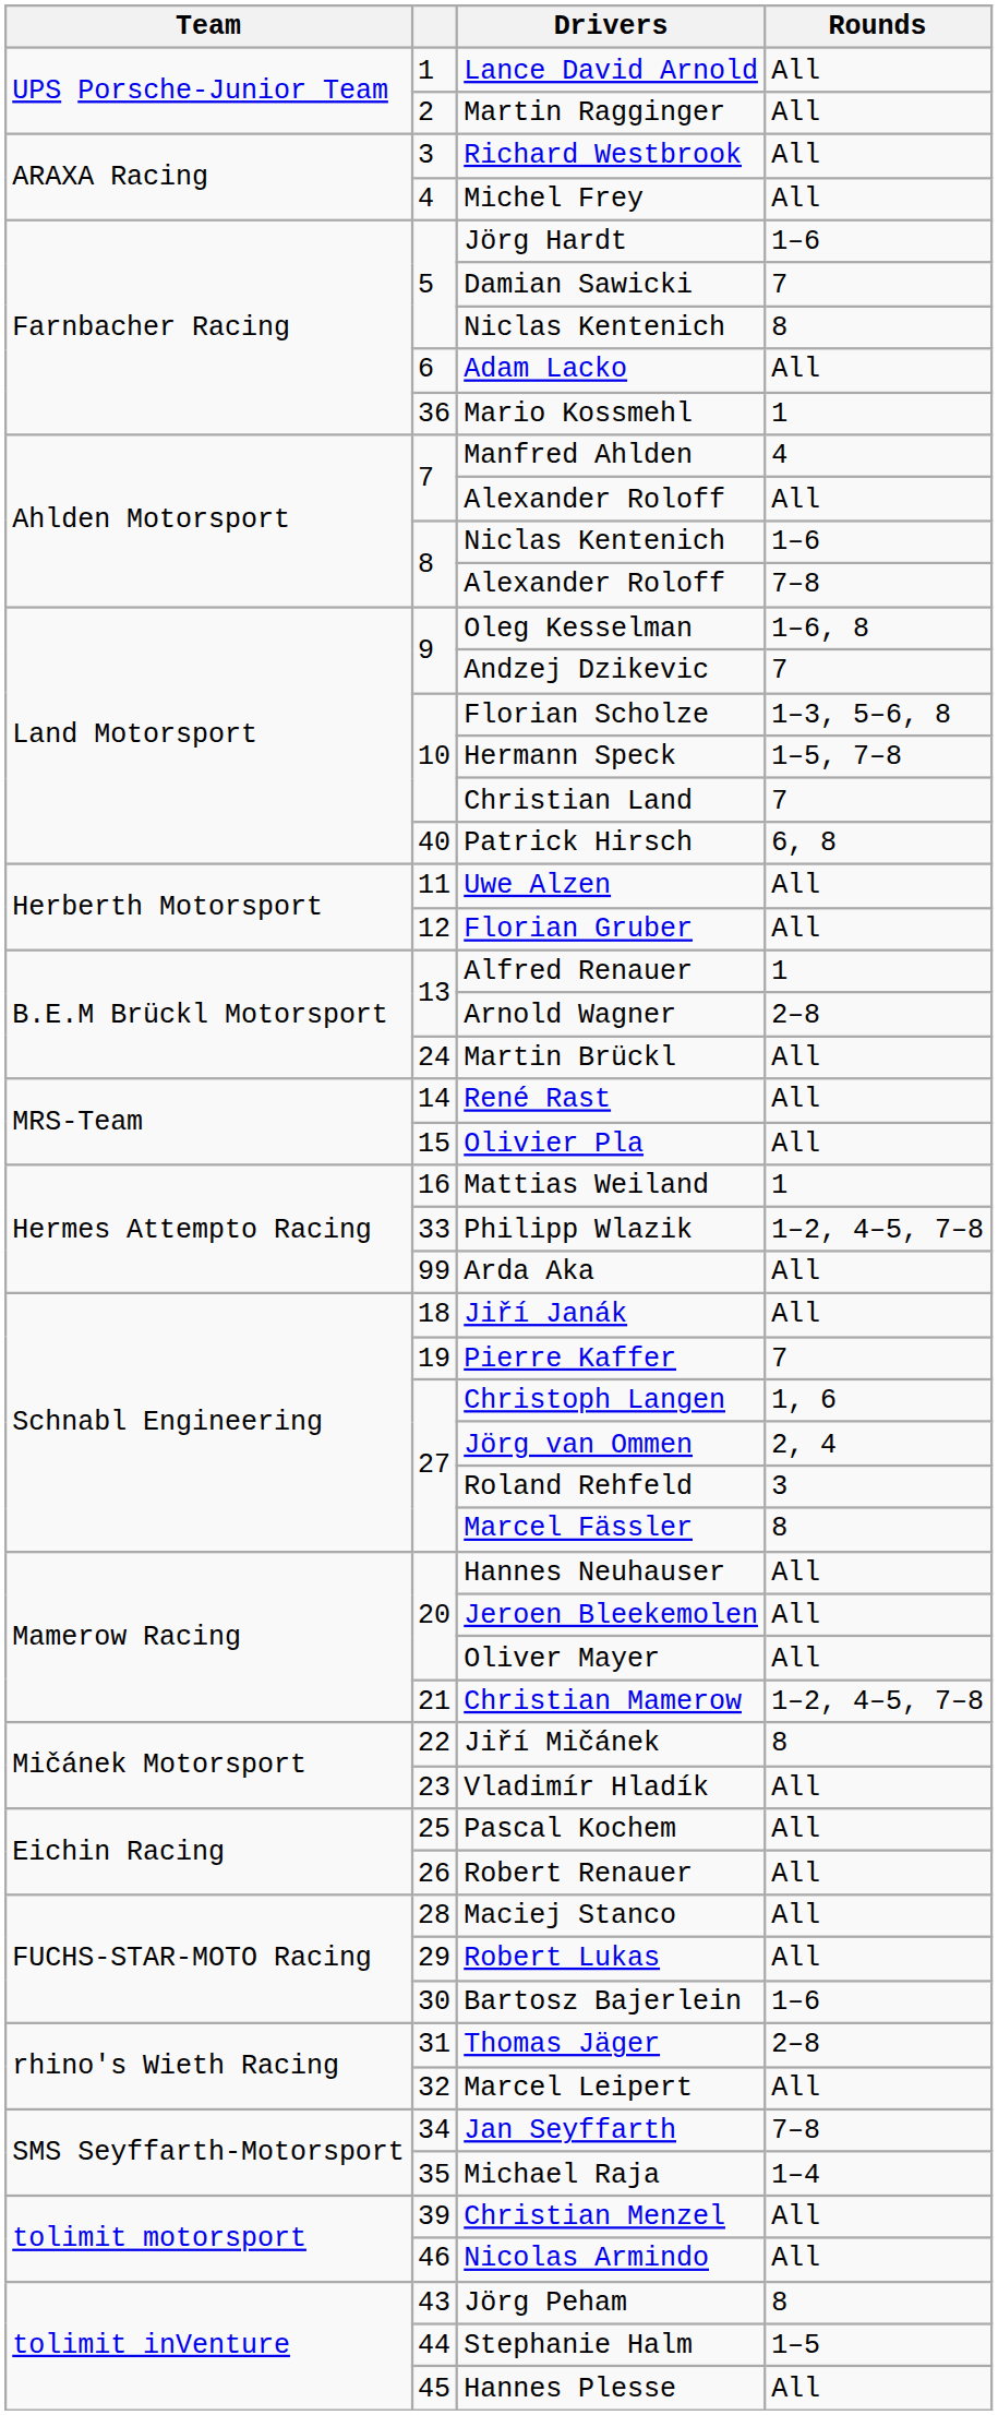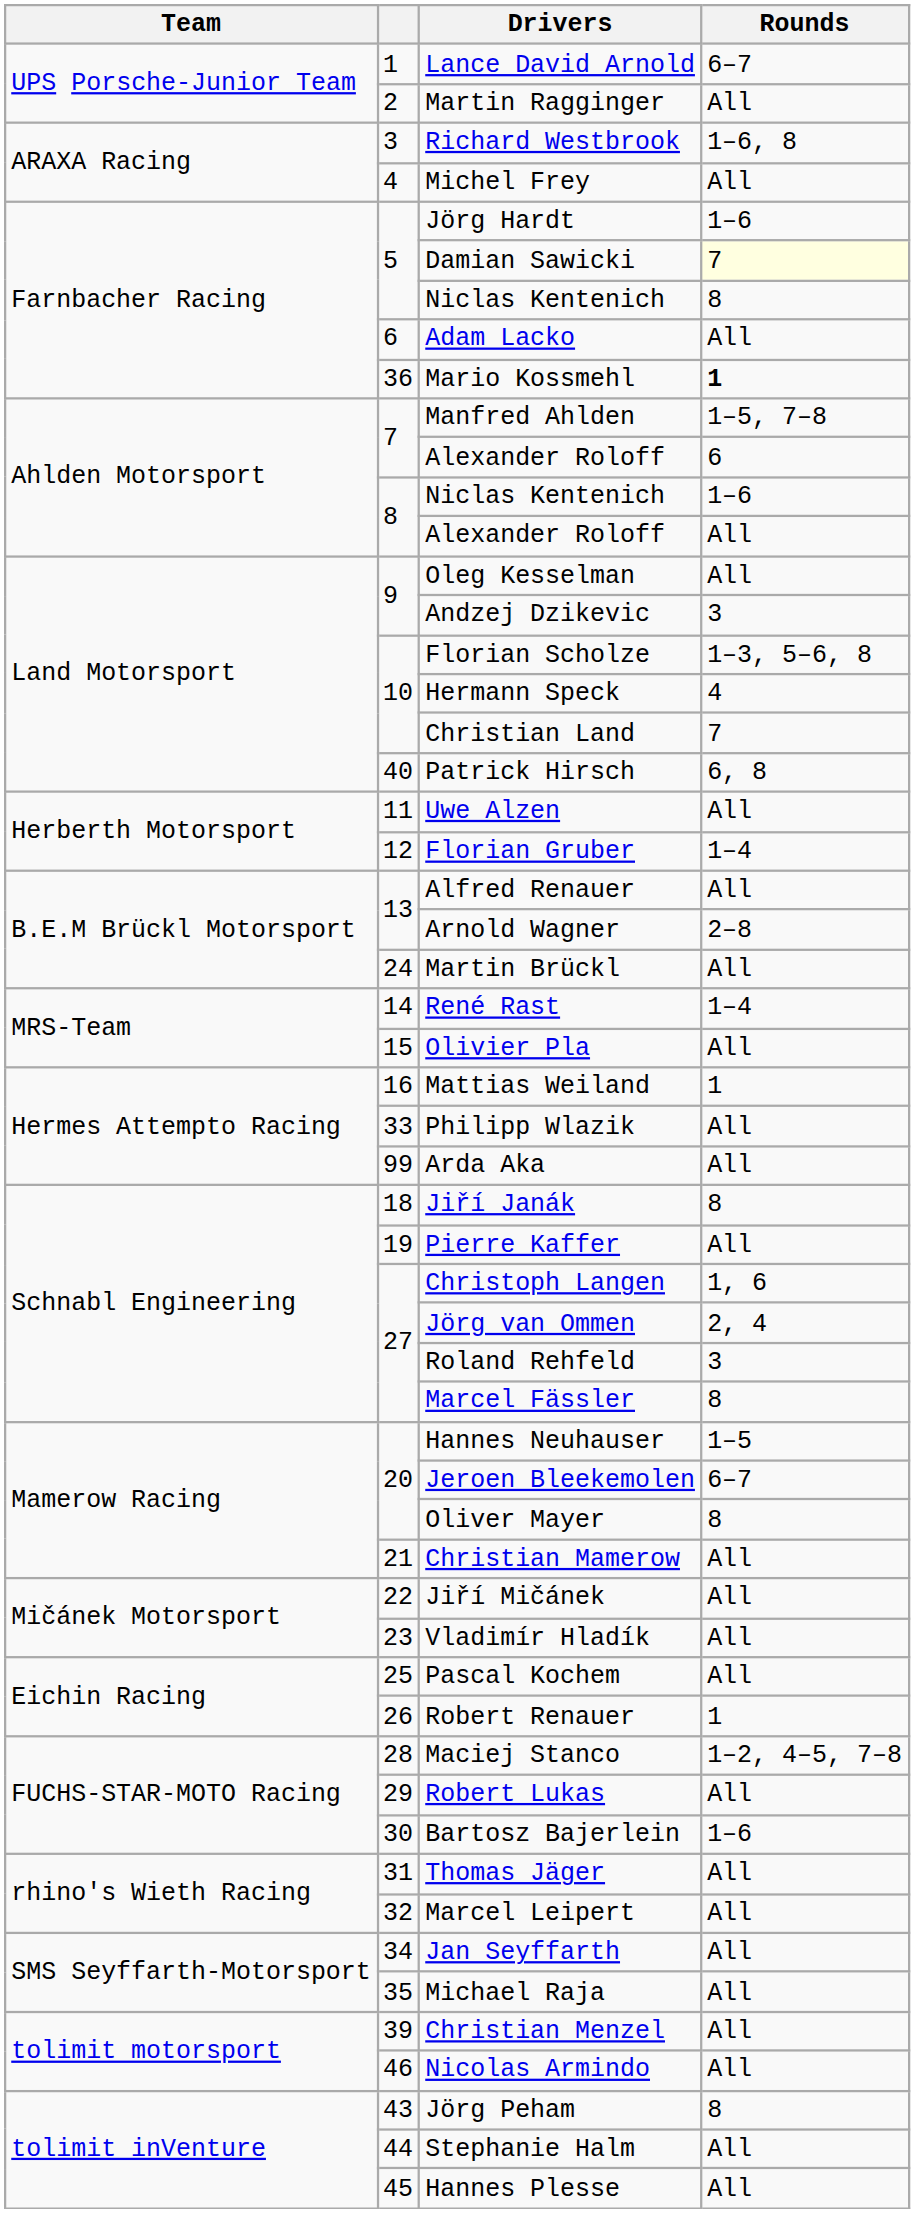Lance David Arnold | Rounds: All -> 6–7
Richard Westbrook | Rounds: All -> 1–6, 8
Damian Sawicki | Rounds: no background -> lightyellow background
Mario Kossmehl | Rounds: normal -> bold
Manfred Ahlden | Rounds: 4 -> 1–5, 7–8
7 / Alexander Roloff | Rounds: All -> 6
8 / Alexander Roloff | Rounds: 7–8 -> All
Oleg Kesselman | Rounds: 1–6, 8 -> All
Andzej Dzikevic | Rounds: 7 -> 3
Hermann Speck | Rounds: 1–5, 7–8 -> 4
Florian Gruber | Rounds: All -> 1–4
Alfred Renauer | Rounds: 1 -> All
René Rast | Rounds: All -> 1–4
Philipp Wlazik | Rounds: 1–2, 4–5, 7–8 -> All
Jiří Janák | Rounds: All -> 8
Pierre Kaffer | Rounds: 7 -> All
Hannes Neuhauser | Rounds: All -> 1–5
Jeroen Bleekemolen | Rounds: All -> 6–7
Oliver Mayer | Rounds: All -> 8
Christian Mamerow | Rounds: 1–2, 4–5, 7–8 -> All
Jiří Mičánek | Rounds: 8 -> All
Robert Renauer | Rounds: All -> 1
Maciej Stanco | Rounds: All -> 1–2, 4–5, 7–8
Thomas Jäger | Rounds: 2–8 -> All
Jan Seyffarth | Rounds: 7–8 -> All
Michael Raja | Rounds: 1–4 -> All
Stephanie Halm | Rounds: 1–5 -> All
